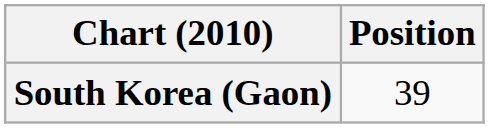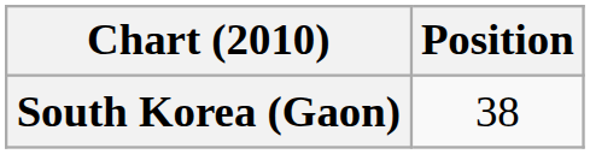South Korea (Gaon) | Position: 39 -> 38
